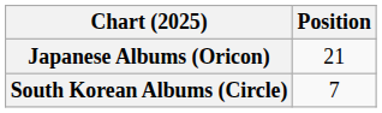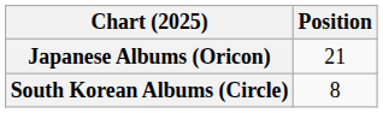South Korean Albums (Circle) | Position: 7 -> 8
